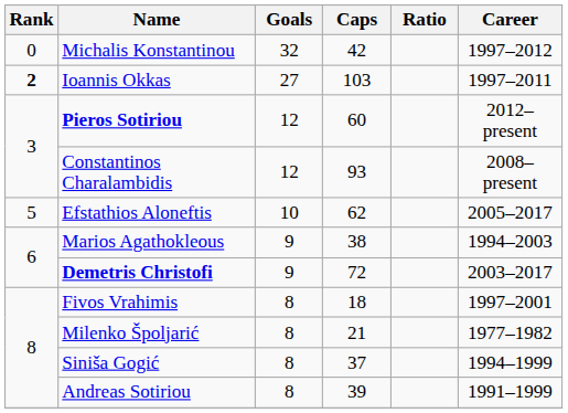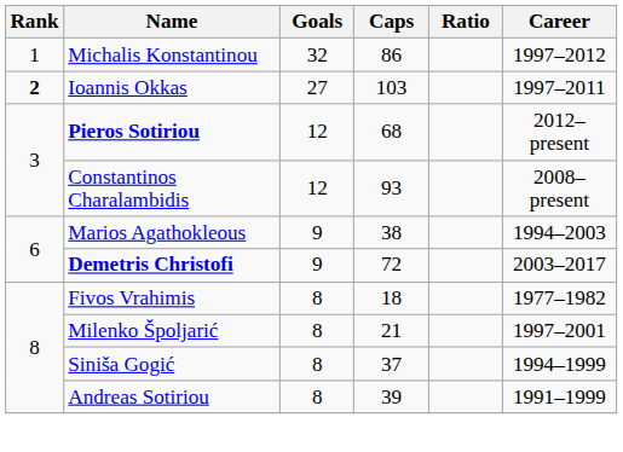Michalis Konstantinou | Rank: 0 -> 1
Michalis Konstantinou | Caps: 42 -> 86
Pieros Sotiriou | Caps: 60 -> 68
- row: 5 | Efstathios Aloneftis | 10 | 62 | 2005–2017
Fivos Vrahimis | Career: 1997–2001 -> 1977–1982
Milenko Špoljarić | Career: 1977–1982 -> 1997–2001
